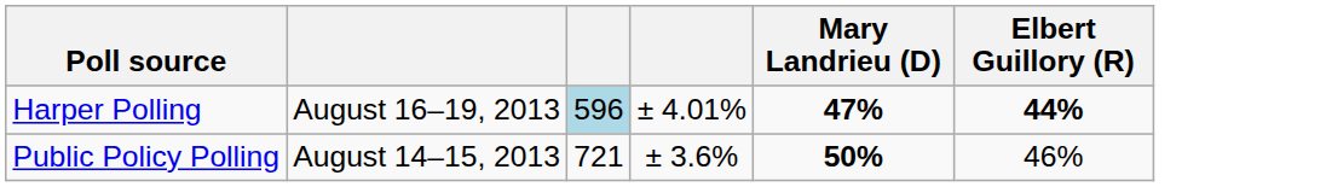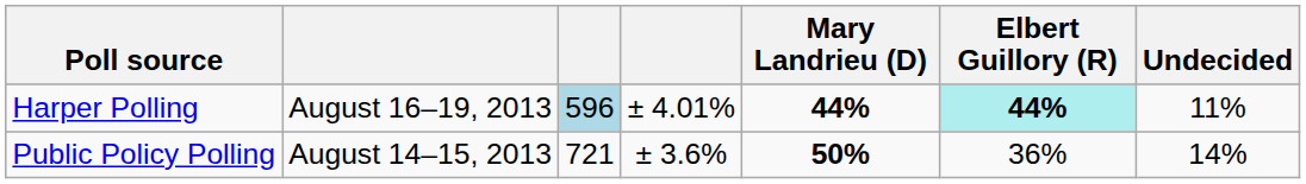+ column: Undecided | 11% | 14%
Harper Polling | Mary Landrieu (D): 47% -> 44%
Harper Polling | Elbert Guillory (R): no background -> paleturquoise background
Public Policy Polling | Elbert Guillory (R): 46% -> 36%
